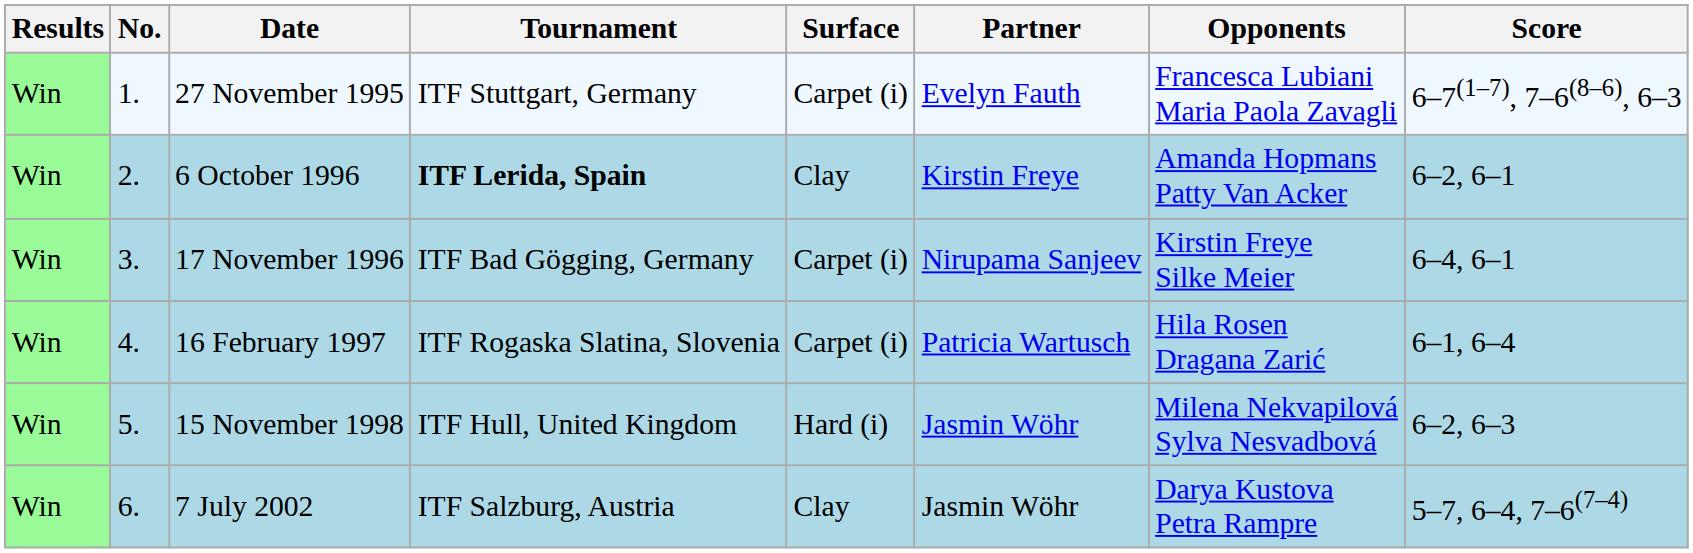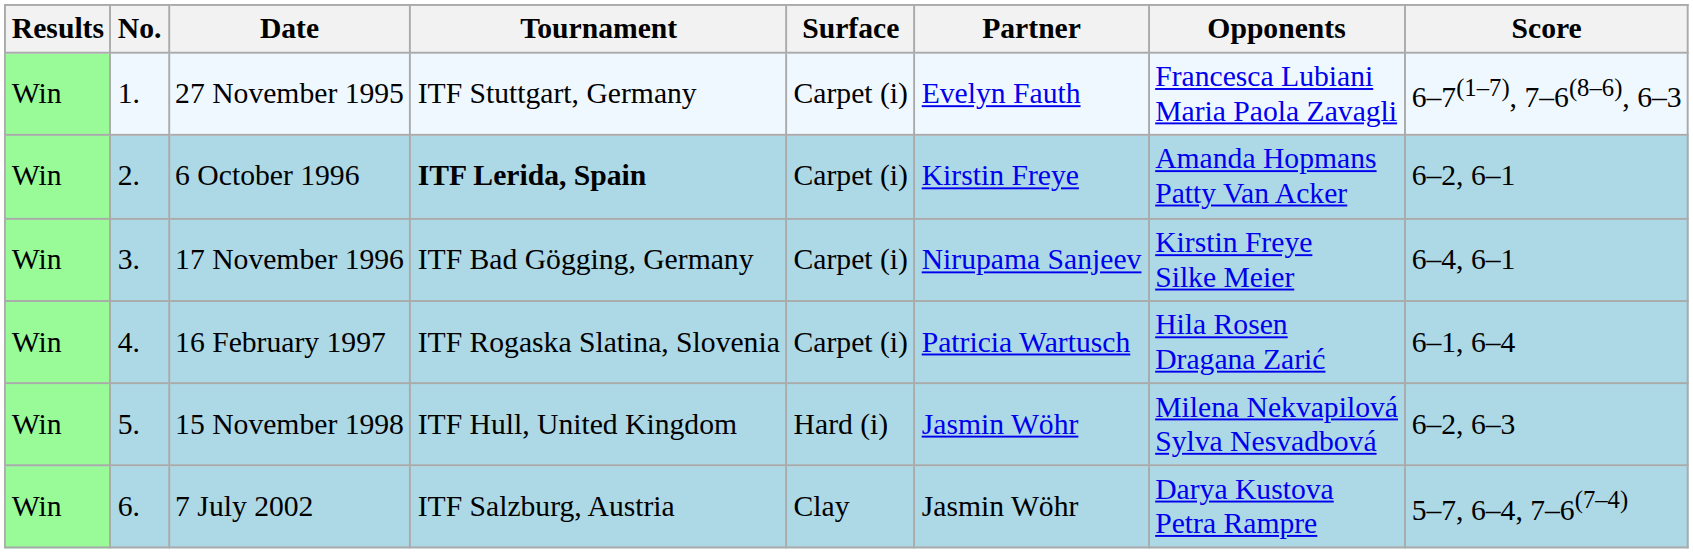6 October 1996 | Surface: Clay -> Carpet (i)
